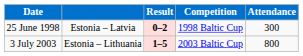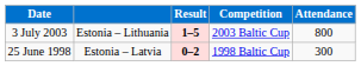rows swapped: 25 June 1998 <-> 3 July 2003
